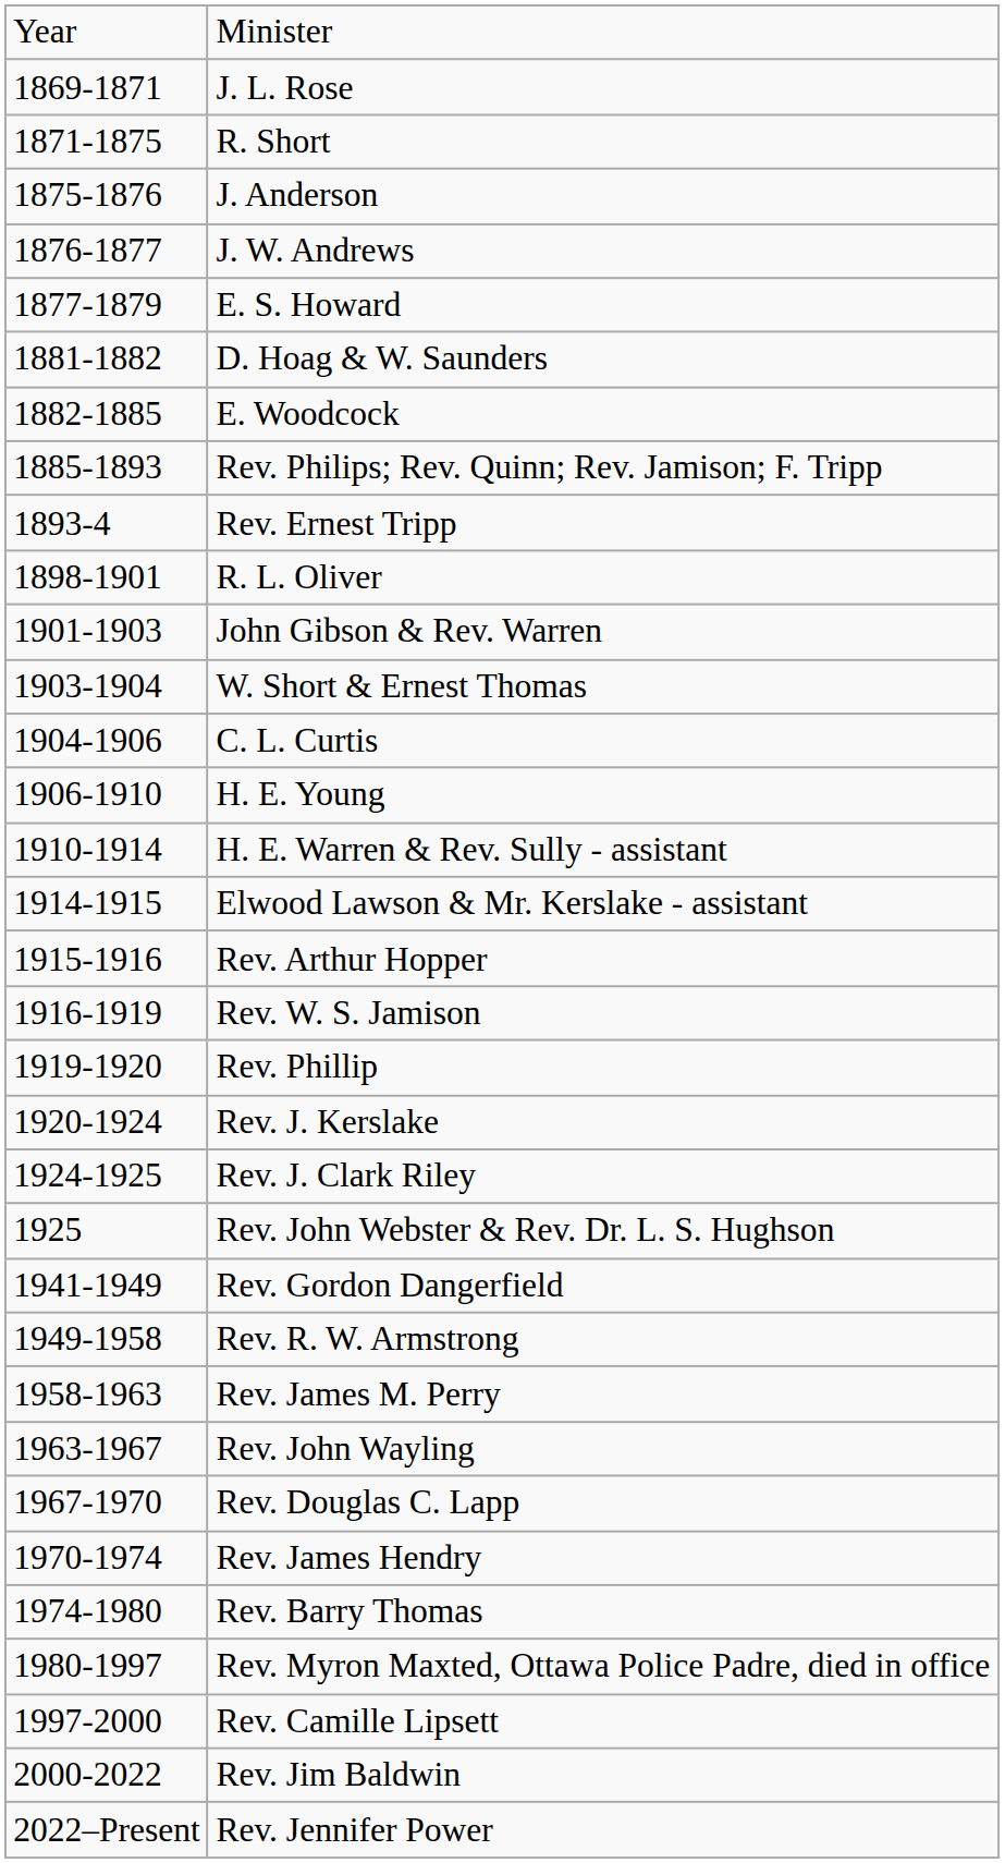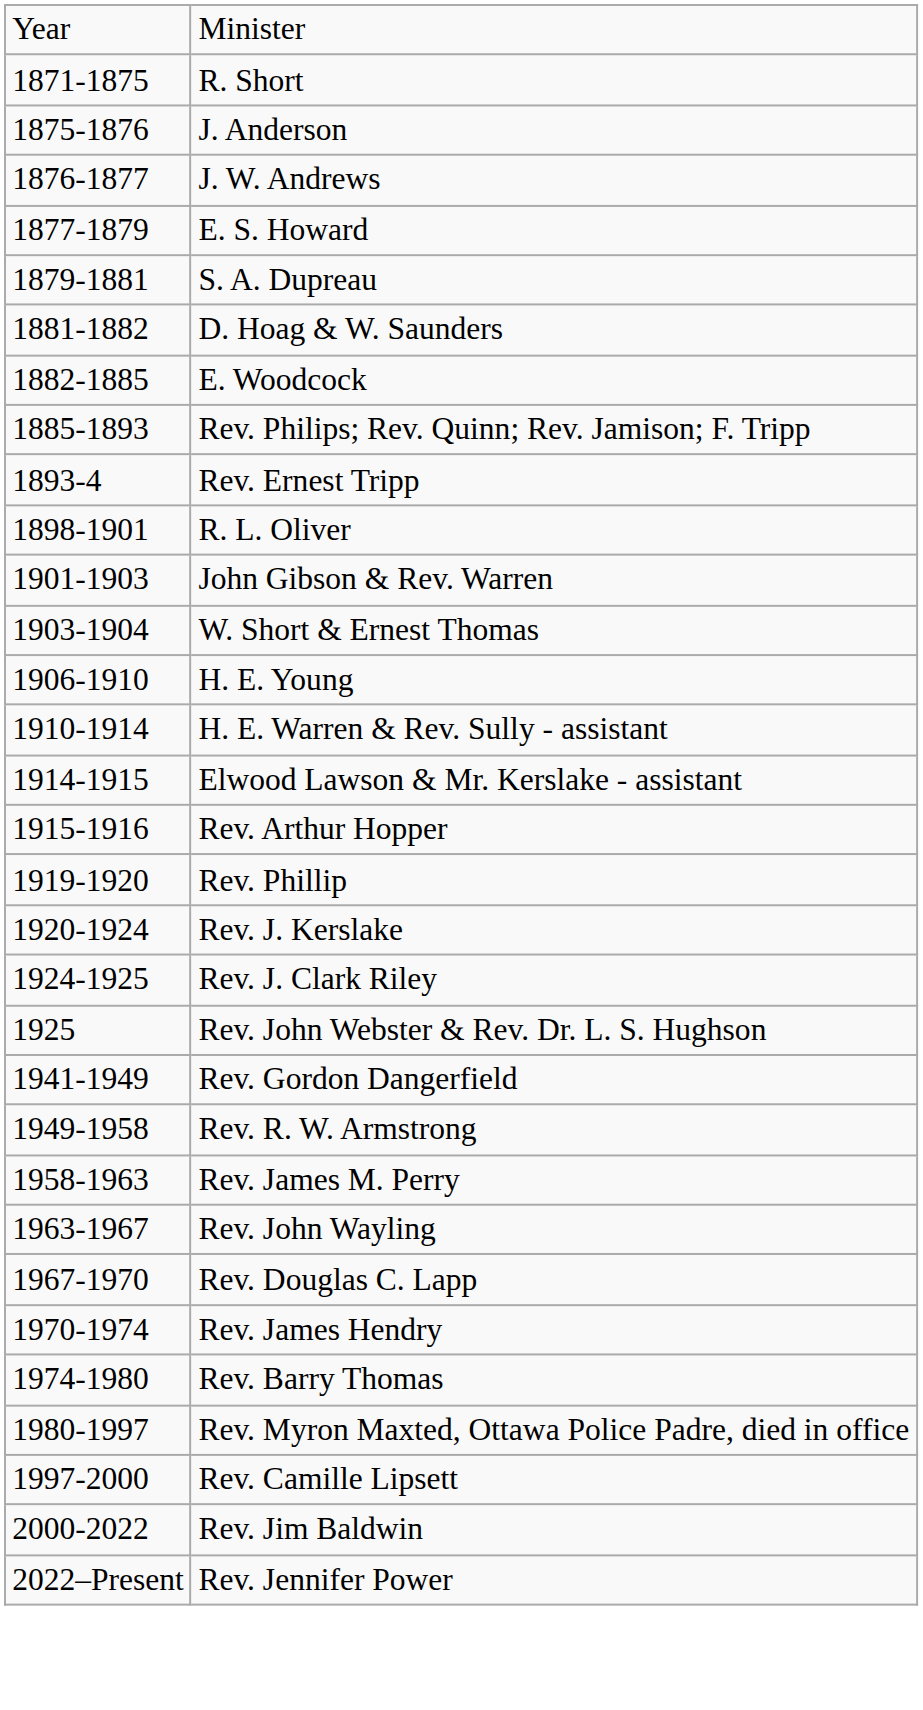- row: 1869-1871 | J. L. Rose
+ row: 1879-1881 | S. A. Dupreau
- row: 1904-1906 | C. L. Curtis
- row: 1916-1919 | Rev. W. S. Jamison
